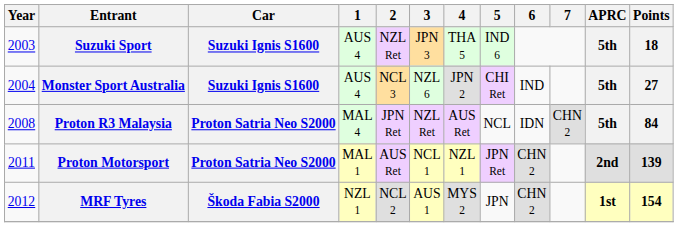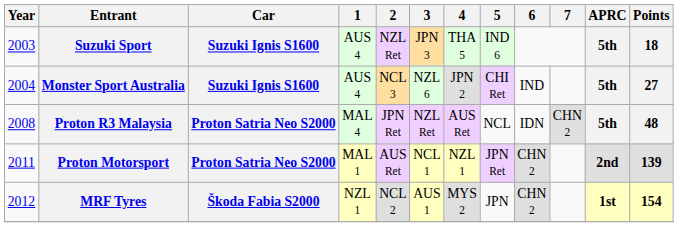Proton R3 Malaysia | Points: 84 -> 48
